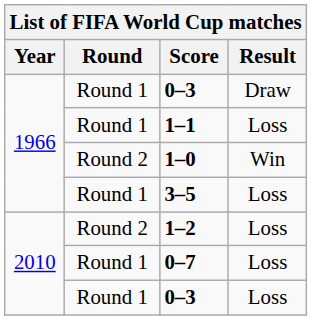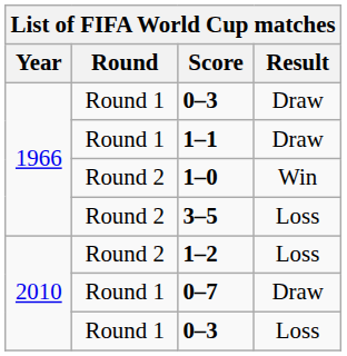1–1 | Result: Loss -> Draw
3–5 | Round: Round 1 -> Round 2
0–7 | Result: Loss -> Draw
